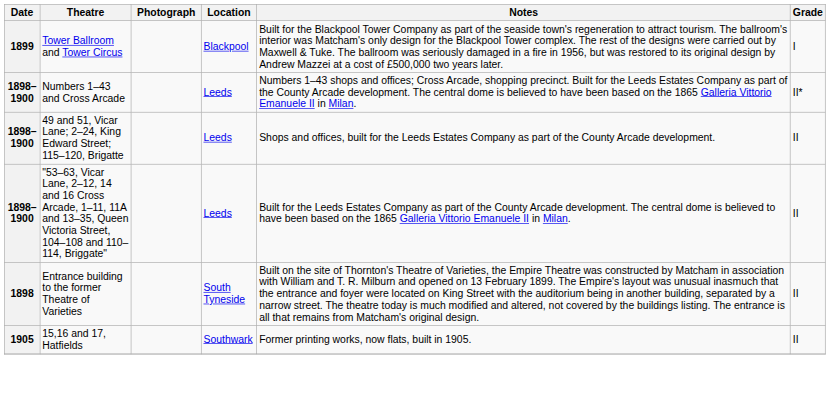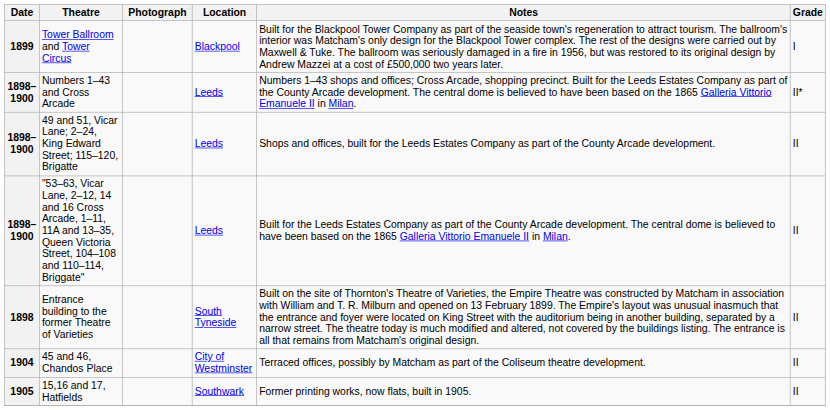+ row: 1904 | 45 and 46, Chandos Place | City of Westminster | Terraced offices, possibly by Matcham as part of the Coliseum theatre development. | II
